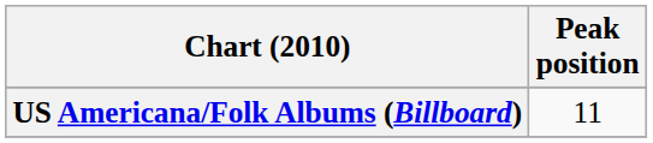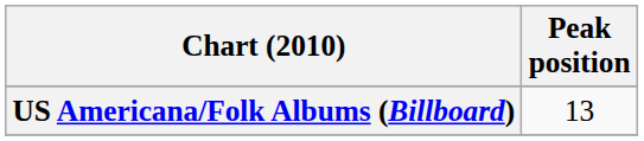US Americana/Folk Albums (Billboard) | Peak position: 11 -> 13
